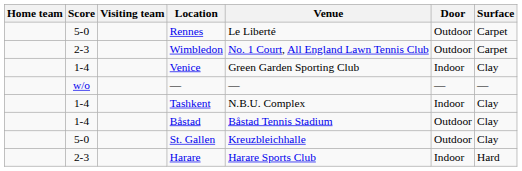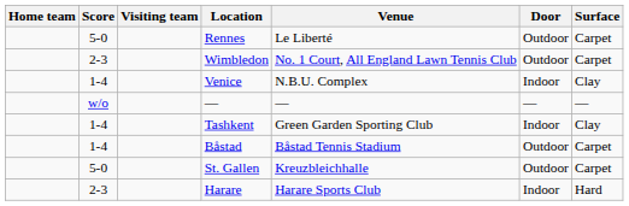Venice | Venue: Green Garden Sporting Club -> N.B.U. Complex
Tashkent | Venue: N.B.U. Complex -> Green Garden Sporting Club
Båstad | Surface: Clay -> Carpet
St. Gallen | Surface: Clay -> Carpet
